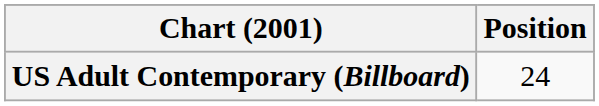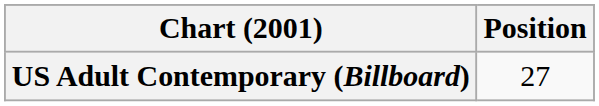US Adult Contemporary (Billboard) | Position: 24 -> 27
